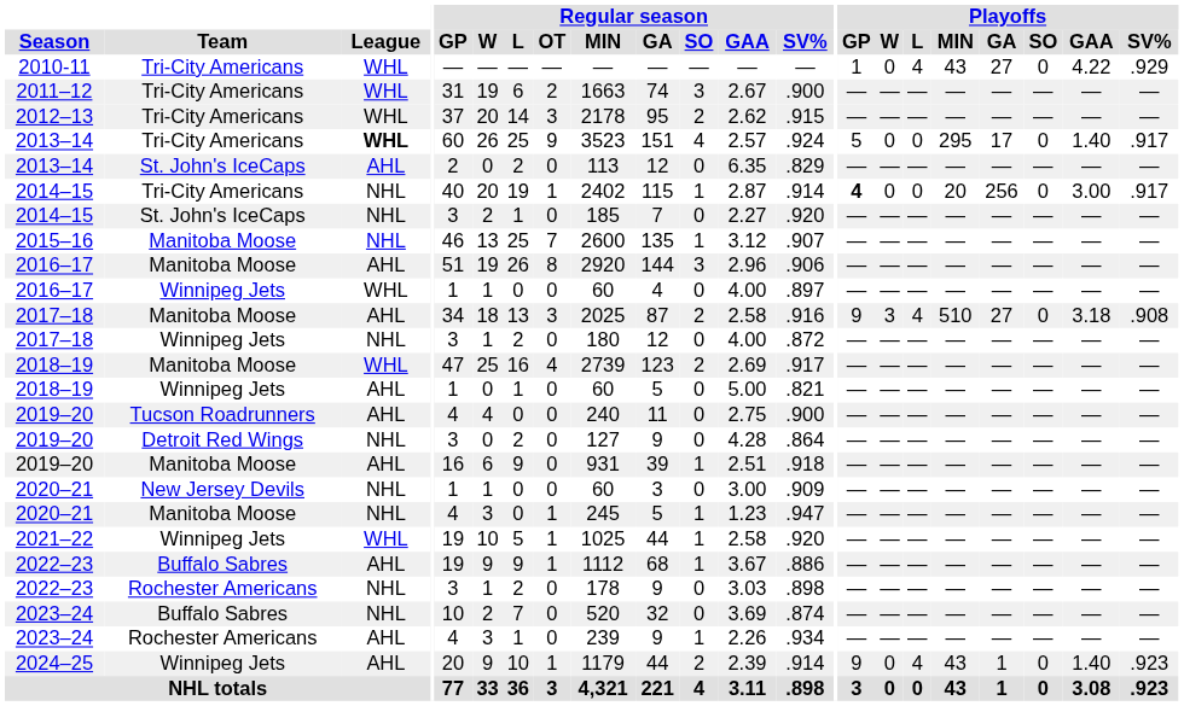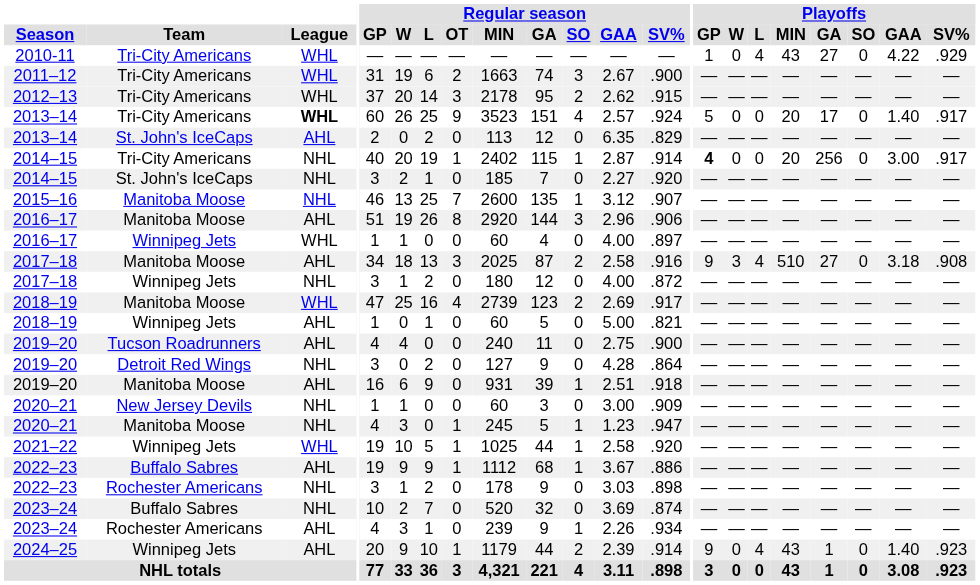2013–14 / Tri-City Americans | Playoffs / MIN: 295 -> 20
